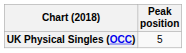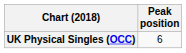UK Physical Singles (OCC) | Peak position: 5 -> 6
